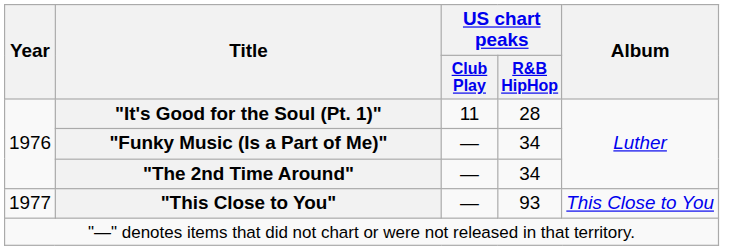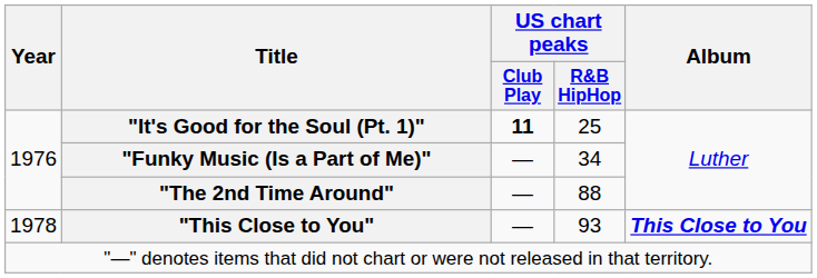"It's Good for the Soul (Pt. 1)" | US chart peaks / Club Play: normal -> bold
"It's Good for the Soul (Pt. 1)" | US chart peaks / R&B HipHop: 28 -> 25
"The 2nd Time Around" | US chart peaks / R&B HipHop: 34 -> 88
"This Close to You" | Year: 1977 -> 1978
"This Close to You" | Album: normal -> bold
